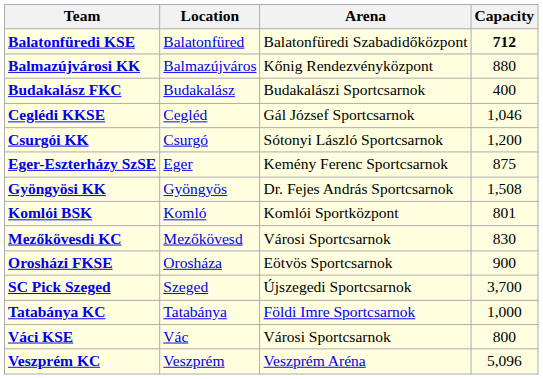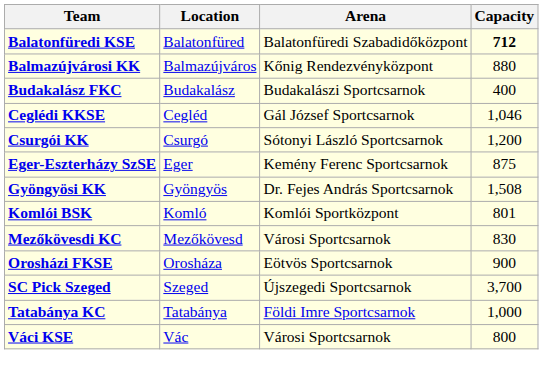- row: Veszprém KC | Veszprém | Veszprém Aréna | 5,096
